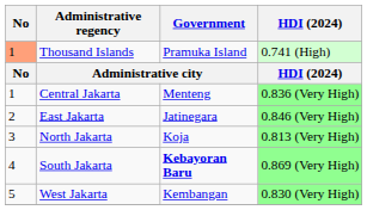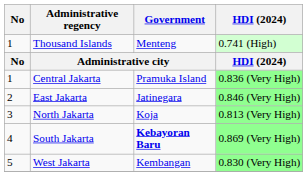Thousand Islands | No: lightsalmon background -> no background
Thousand Islands | Government: Pramuka Island -> Menteng
Central Jakarta | Government: Menteng -> Pramuka Island
